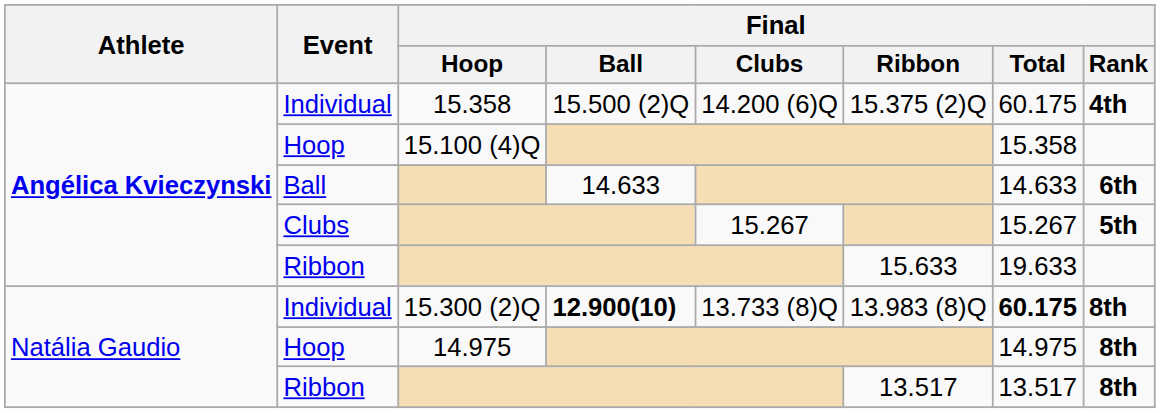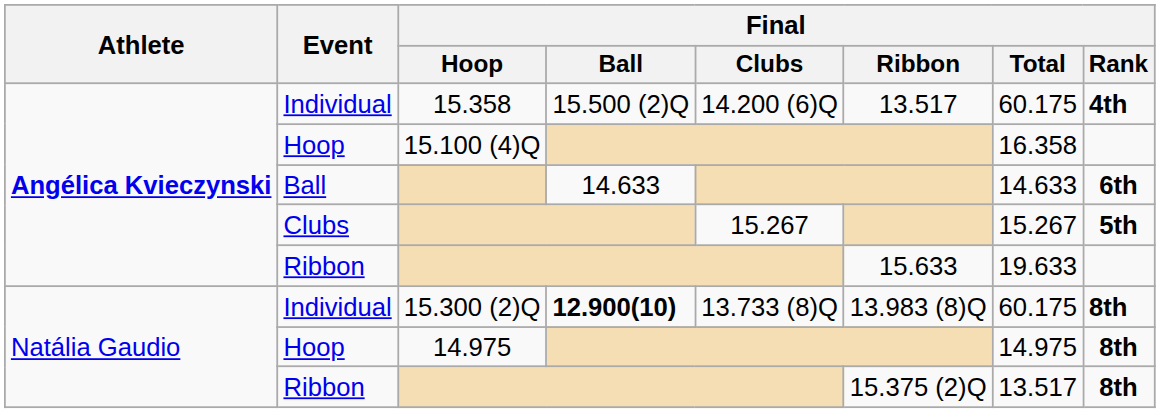Angélica Kvieczynski / Individual | Final / Ribbon: 15.375 (2)Q -> 13.517
Angélica Kvieczynski / Hoop | Final / Total: 15.358 -> 16.358
Natália Gaudio / Individual | Final / Total: bold -> normal
Natália Gaudio / Ribbon | Final / Ribbon: 13.517 -> 15.375 (2)Q
